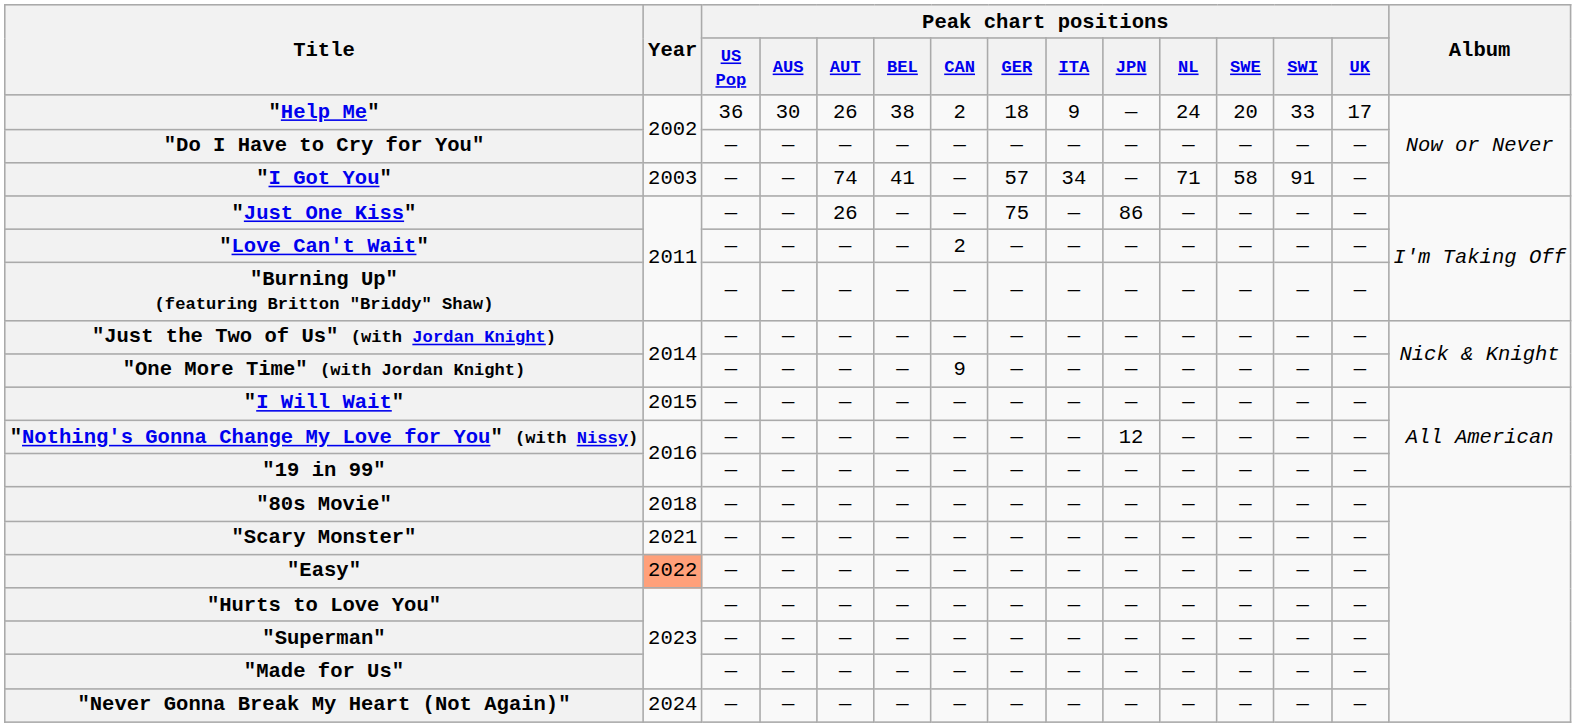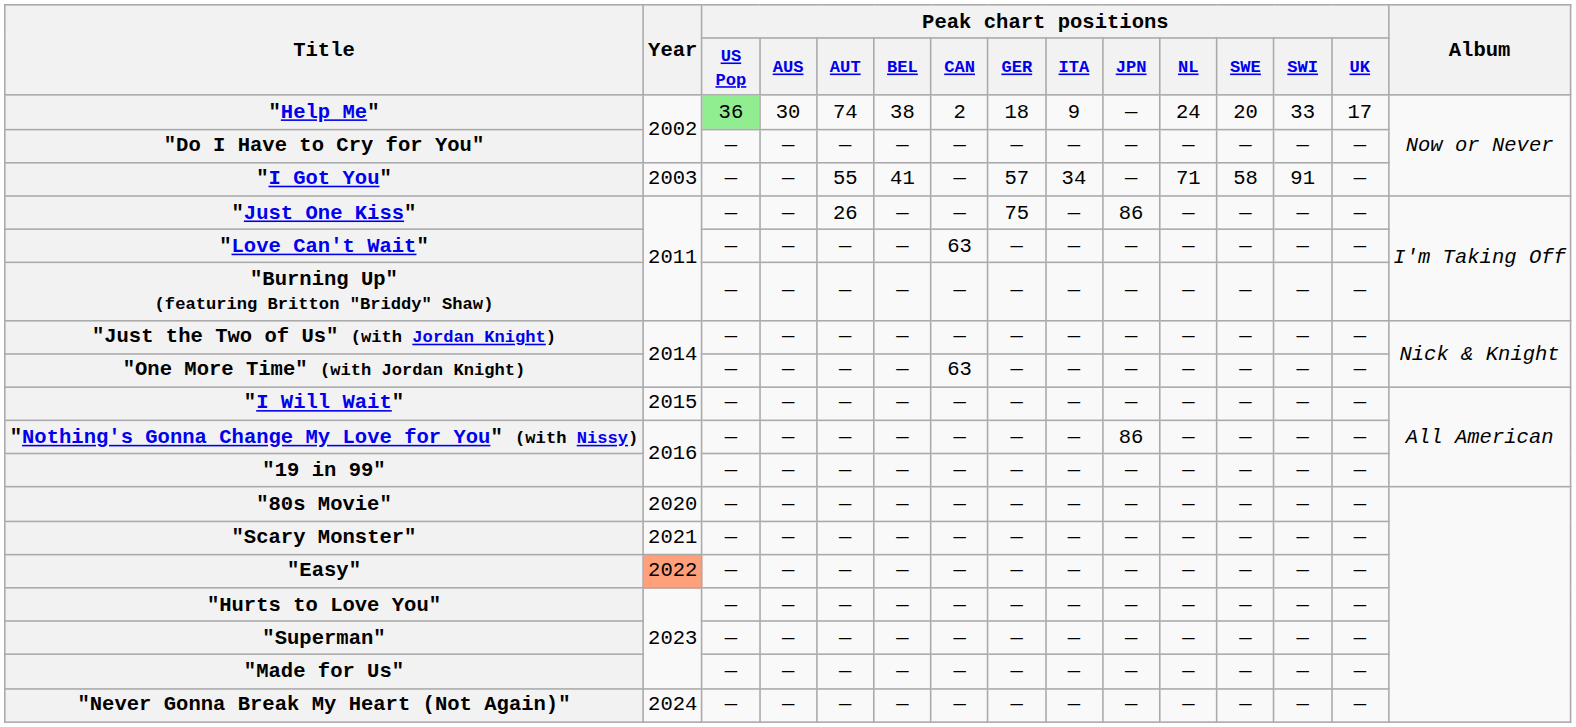"Help Me" | Peak chart positions / US Pop: no background -> lightgreen background
"Help Me" | Peak chart positions / AUT: 26 -> 74
"I Got You" | Peak chart positions / AUT: 74 -> 55
"Love Can't Wait" | Peak chart positions / CAN: 2 -> 63
"One More Time" (with Jordan Knight) | Peak chart positions / CAN: 9 -> 63
"Nothing's Gonna Change My Love for You" (with Nissy) | Peak chart positions / JPN: 12 -> 86
"80s Movie" | Year: 2018 -> 2020
